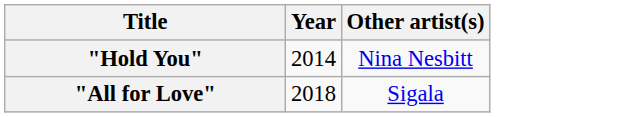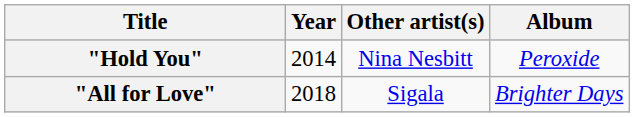+ column: Album | Peroxide | Brighter Days
